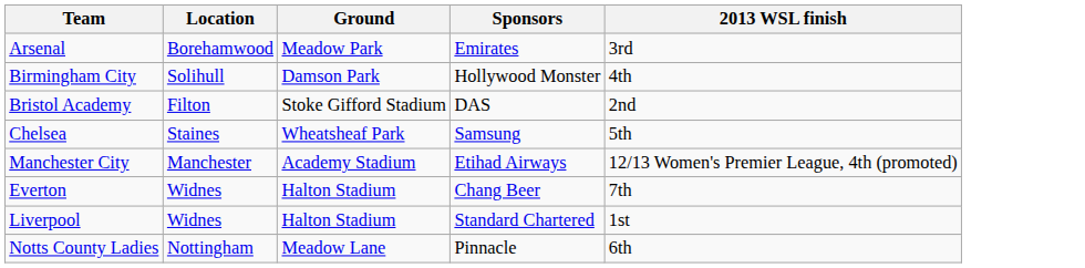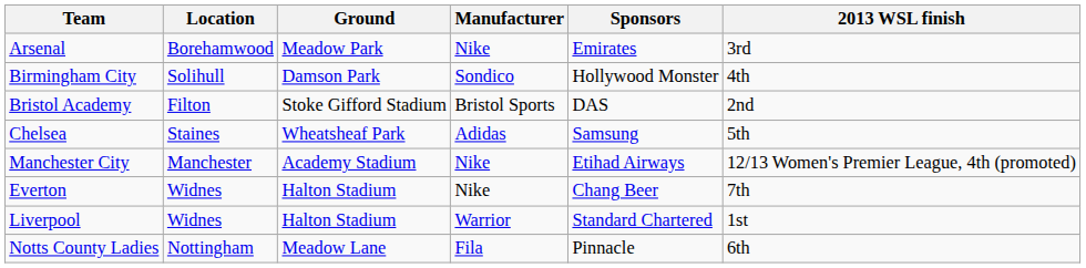+ column: Manufacturer | Nike | Sondico | Bristol Sports | Adidas | Nike | Nike | Warrior | Fila
